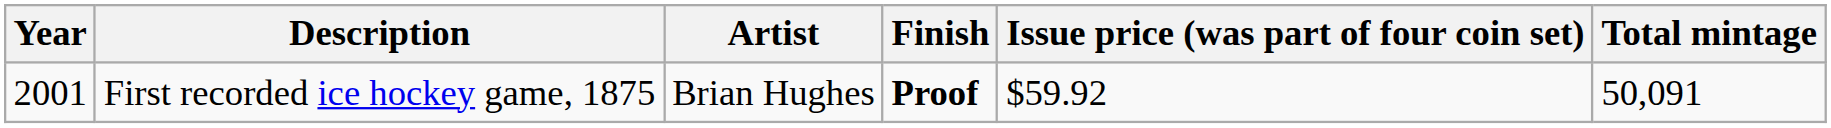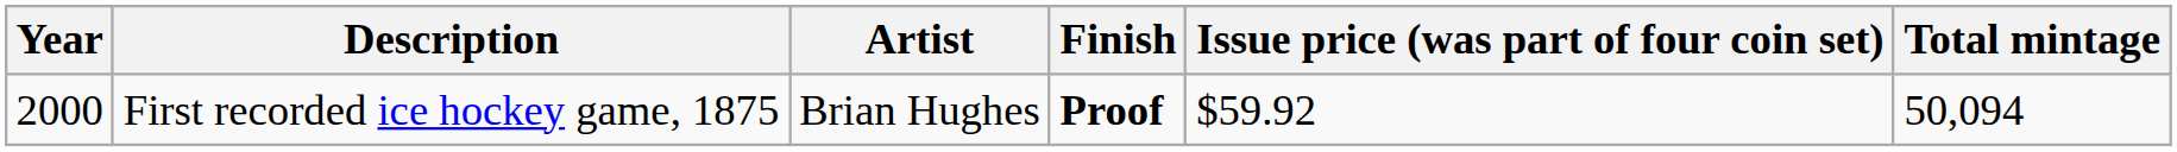First recorded ice hockey game, 1875 | Year: 2001 -> 2000
First recorded ice hockey game, 1875 | Total mintage: 50,091 -> 50,094
